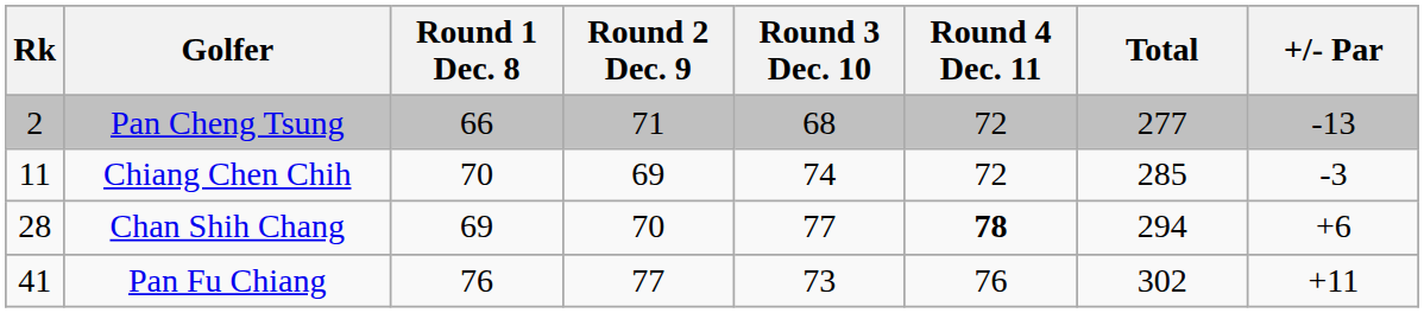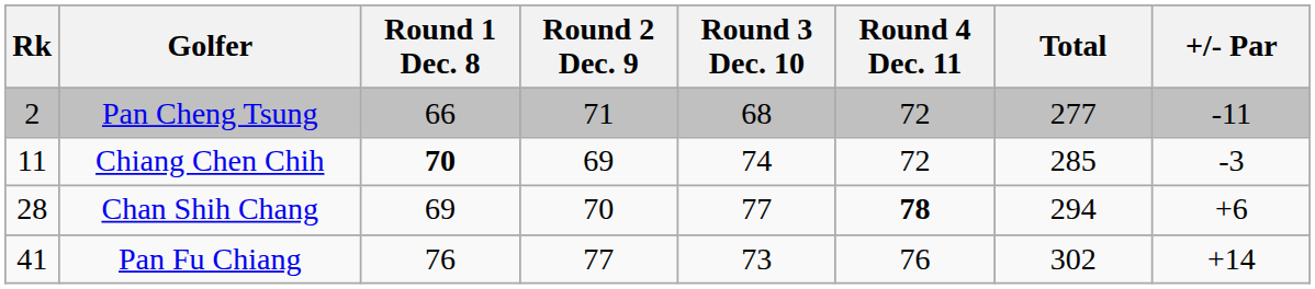Pan Cheng Tsung | +/- Par: -13 -> -11
Chiang Chen Chih | Round 1 Dec. 8: normal -> bold
Pan Fu Chiang | +/- Par: +11 -> +14
